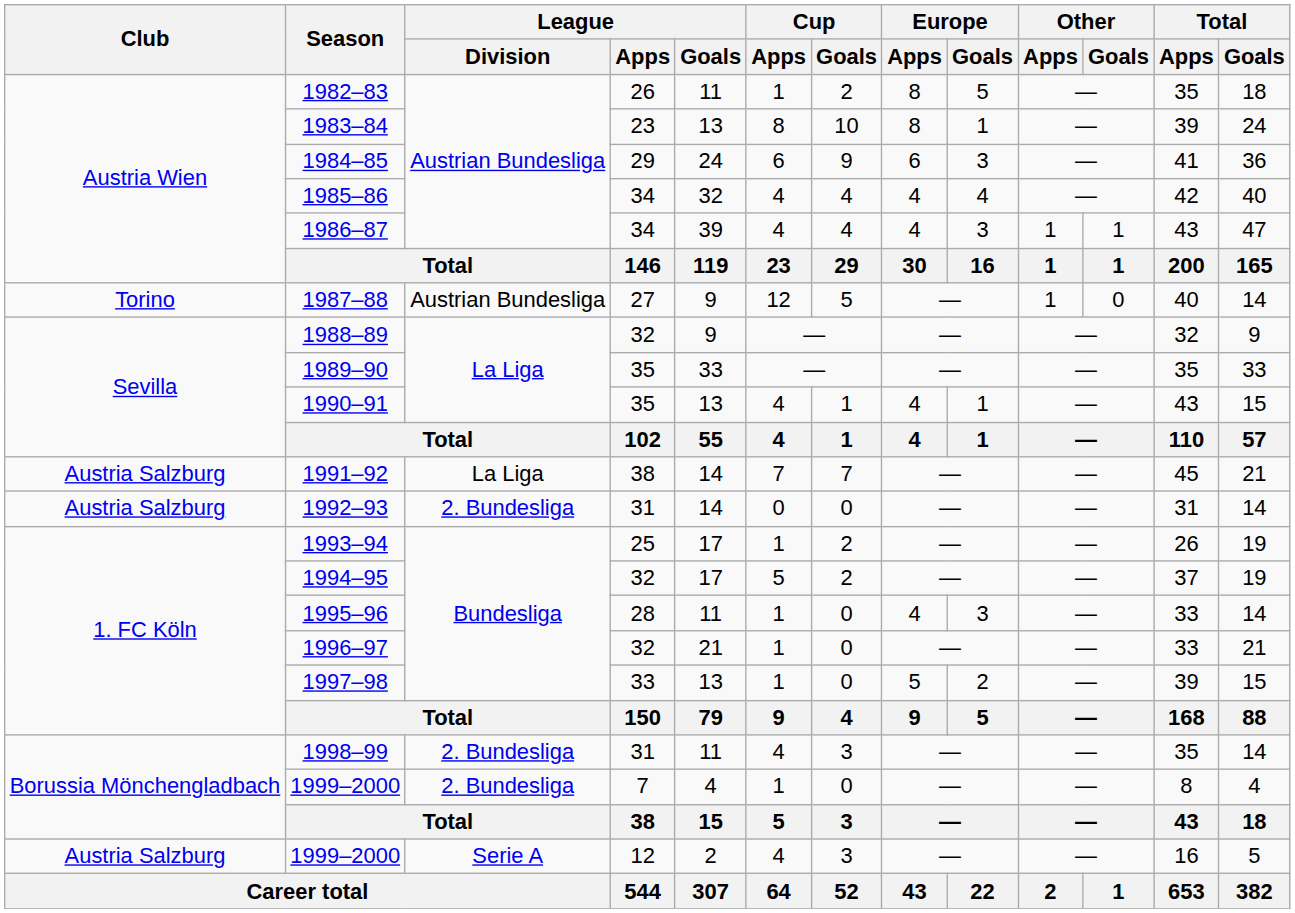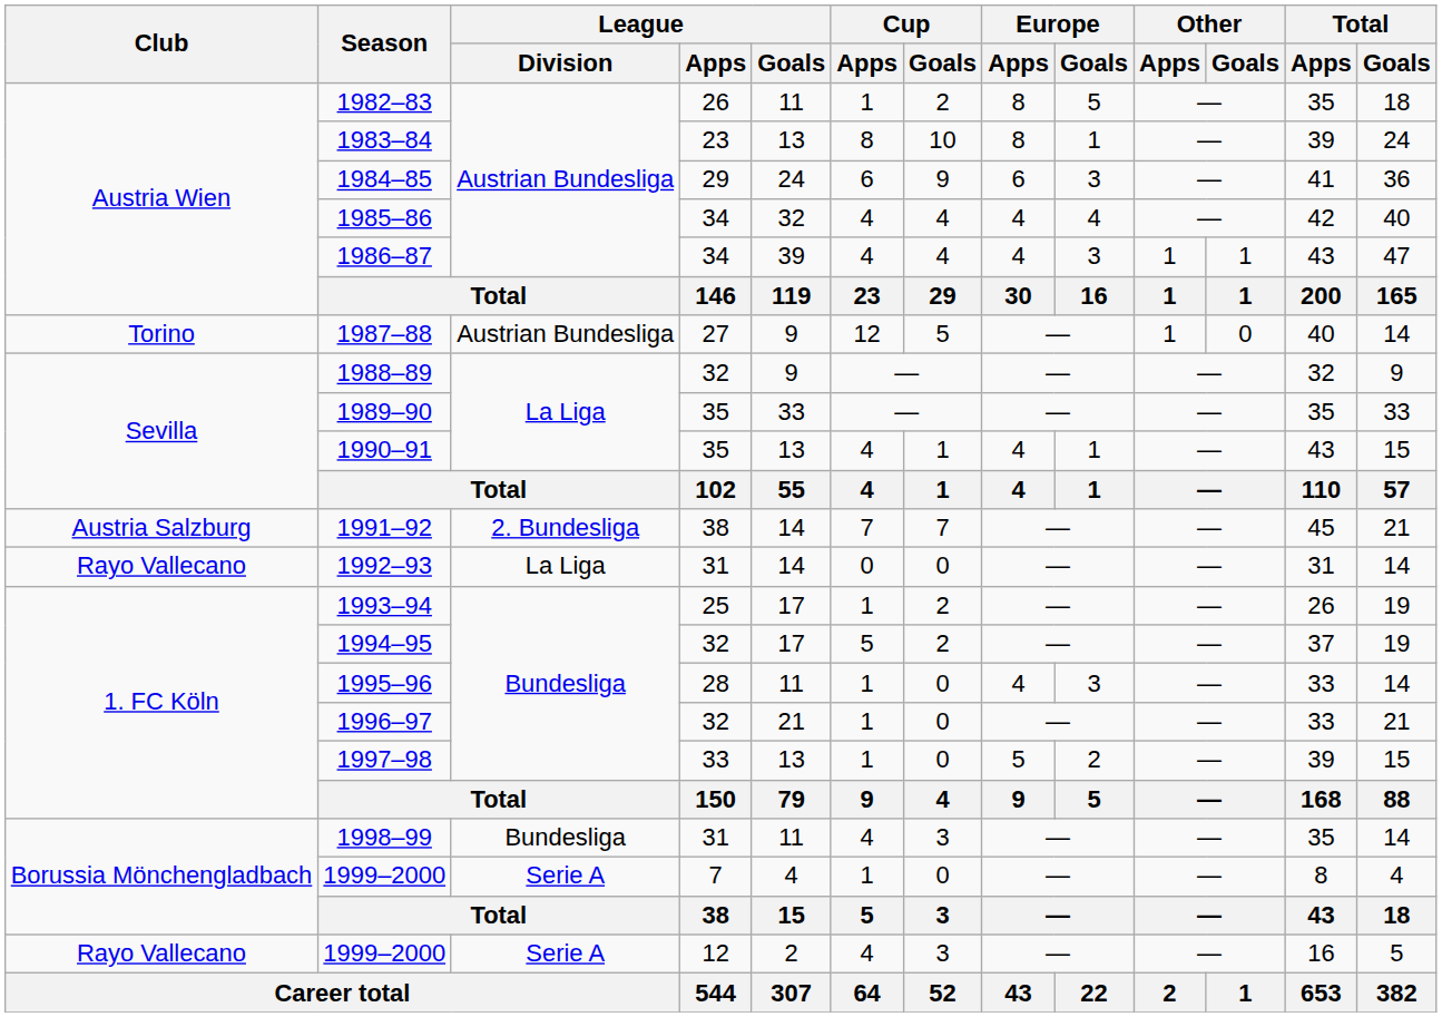1991–92 | League / Division: La Liga -> 2. Bundesliga
1992–93 | Club: Austria Salzburg -> Rayo Vallecano
1992–93 | League / Division: 2. Bundesliga -> La Liga
1998–99 | League / Division: 2. Bundesliga -> Bundesliga
1999–2000 / 7 | League / Division: 2. Bundesliga -> Serie A
1999–2000 / 12 | Club: Austria Salzburg -> Rayo Vallecano
